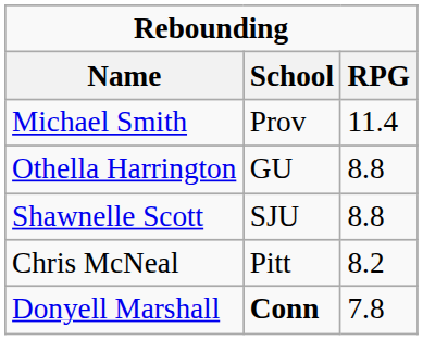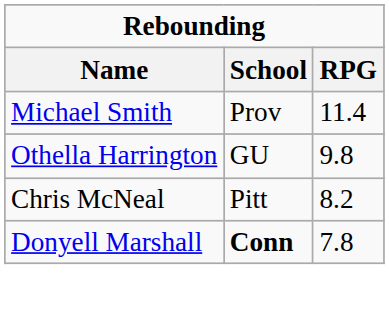Othella Harrington | RPG: 8.8 -> 9.8
- row: Shawnelle Scott | SJU | 8.8
